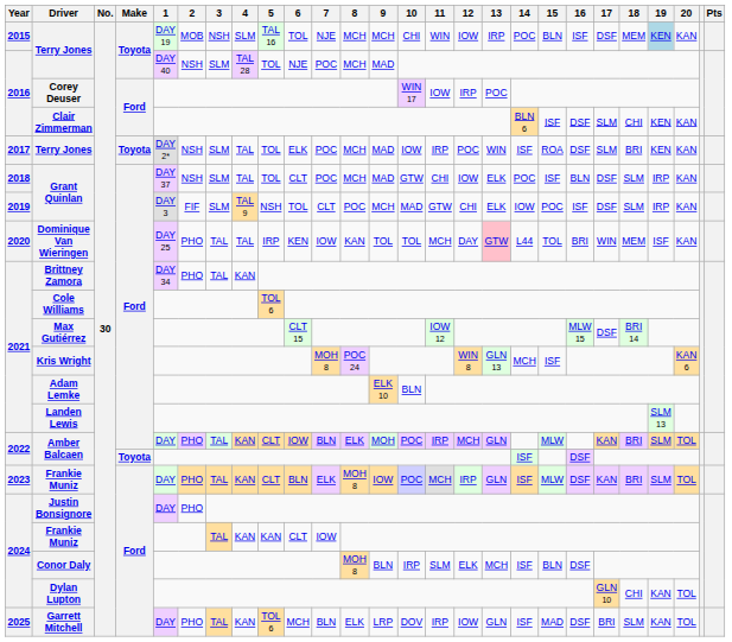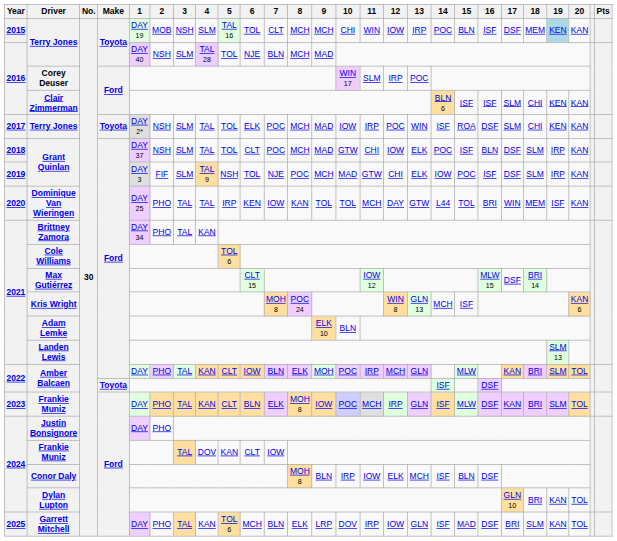2015 / Terry Jones | 7: NJE -> CLT
2016 / Terry Jones | 7: POC -> BLN
Corey Deuser | 11: IOW -> SLM
Clair Zimmerman | 16: DSF -> ISF
2017 / Terry Jones | 18: BRI -> CHI
2019 / Grant Quinlan | 7: CLT -> NJE
Dominique Van Wieringen | 13: pink background -> no background
2024 / Frankie Muniz | 4: KAN -> DOV
Conor Daly | 11: SLM -> IOW
Dylan Lupton | 18: CHI -> BRI
